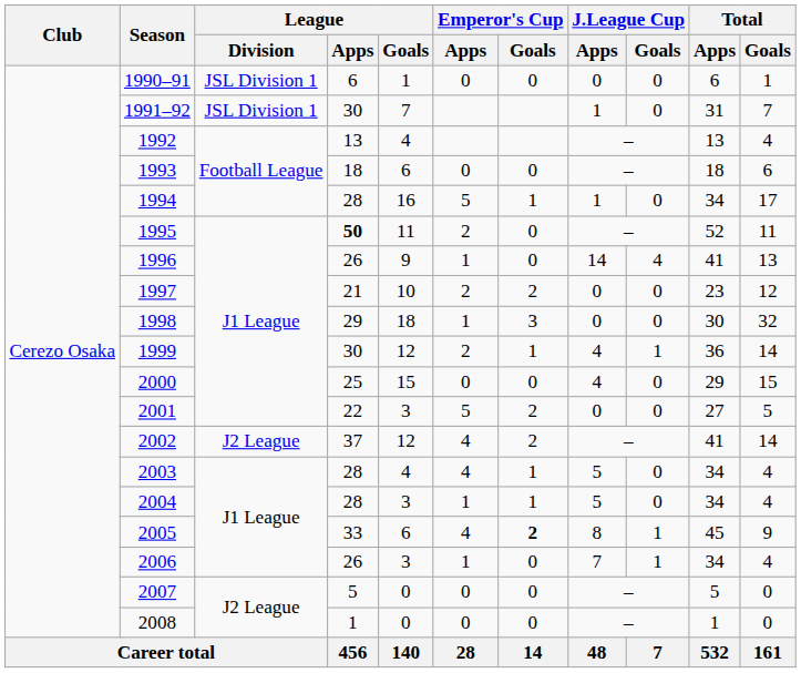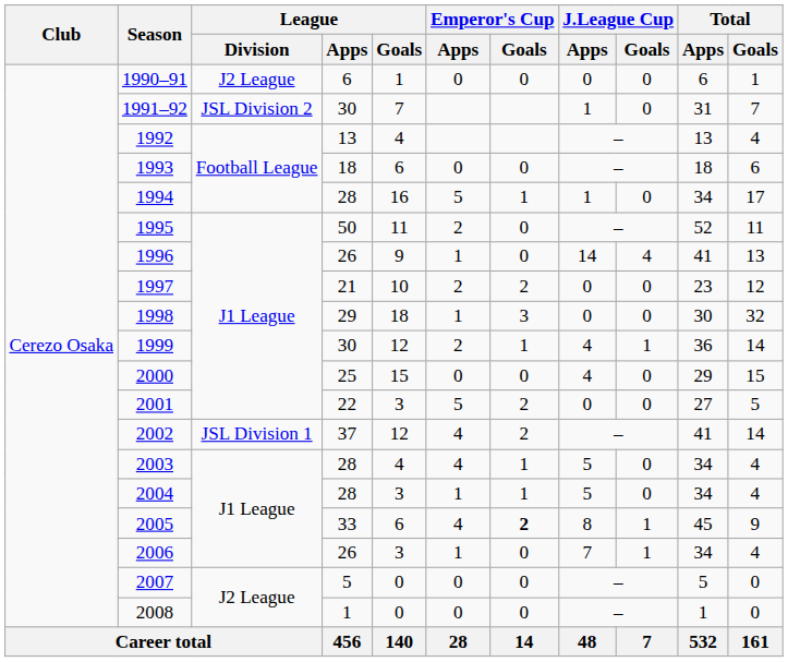1990–91 | League / Division: JSL Division 1 -> J2 League
1991–92 | League / Division: JSL Division 1 -> JSL Division 2
1995 | League / Apps: bold -> normal
2002 | League / Division: J2 League -> JSL Division 1
